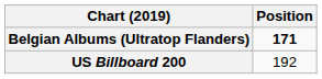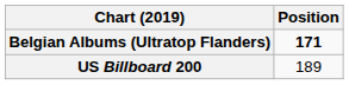US Billboard 200 | Position: 192 -> 189
